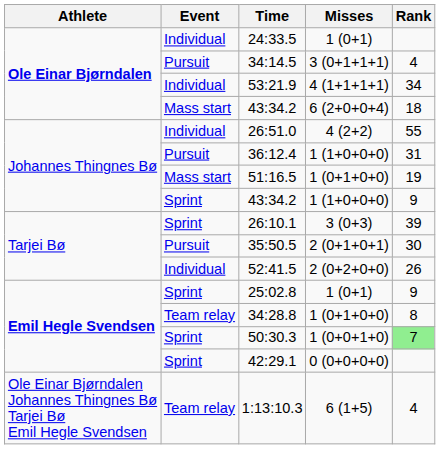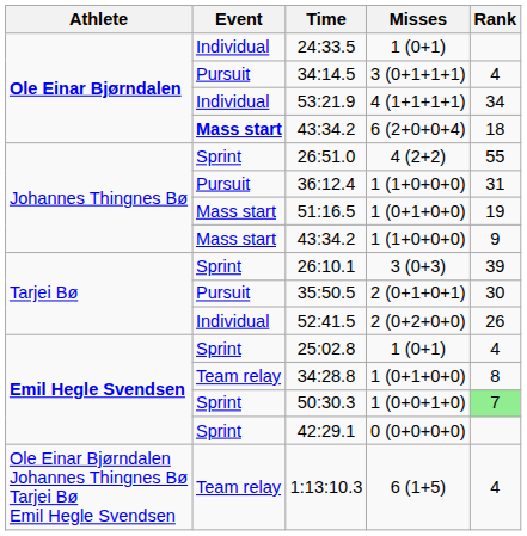43:34.2 / 6 (2+0+0+4) | Event: normal -> bold
26:51.0 | Event: Individual -> Sprint
43:34.2 / 1 (1+0+0+0) | Event: Sprint -> Mass start
25:02.8 | Rank: 9 -> 4
